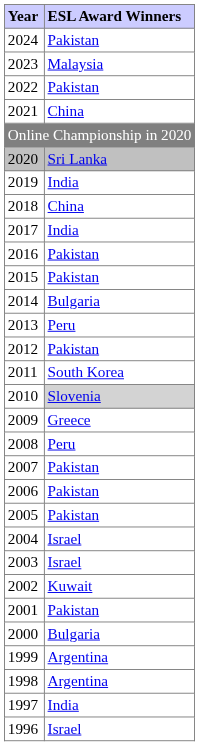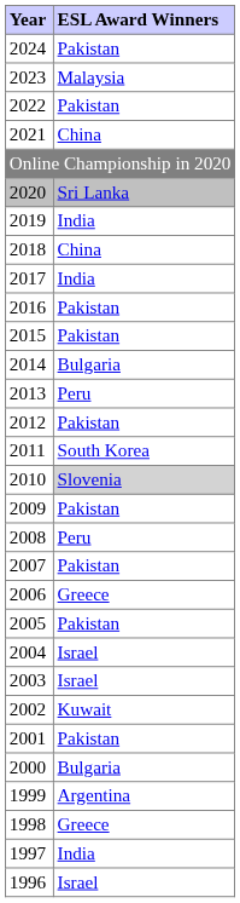2009 | ESL Award Winners: Greece -> Pakistan
2006 | ESL Award Winners: Pakistan -> Greece
1998 | ESL Award Winners: Argentina -> Greece
